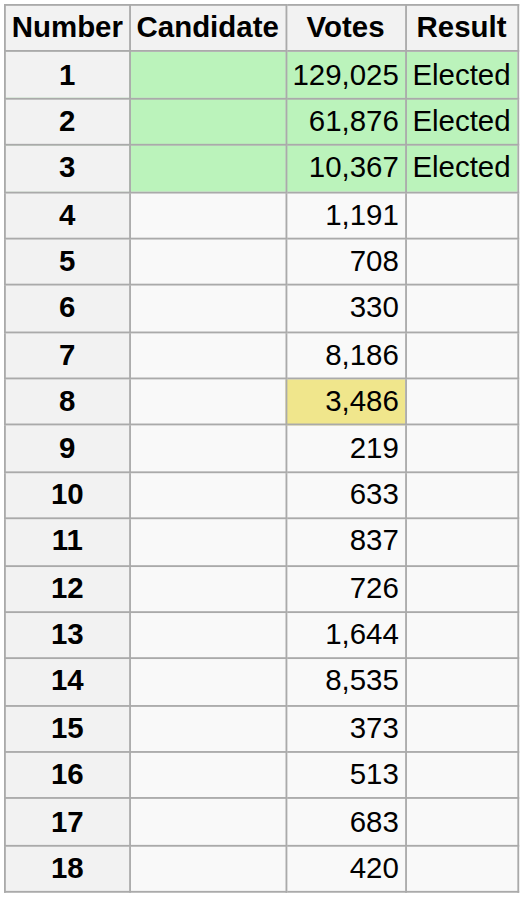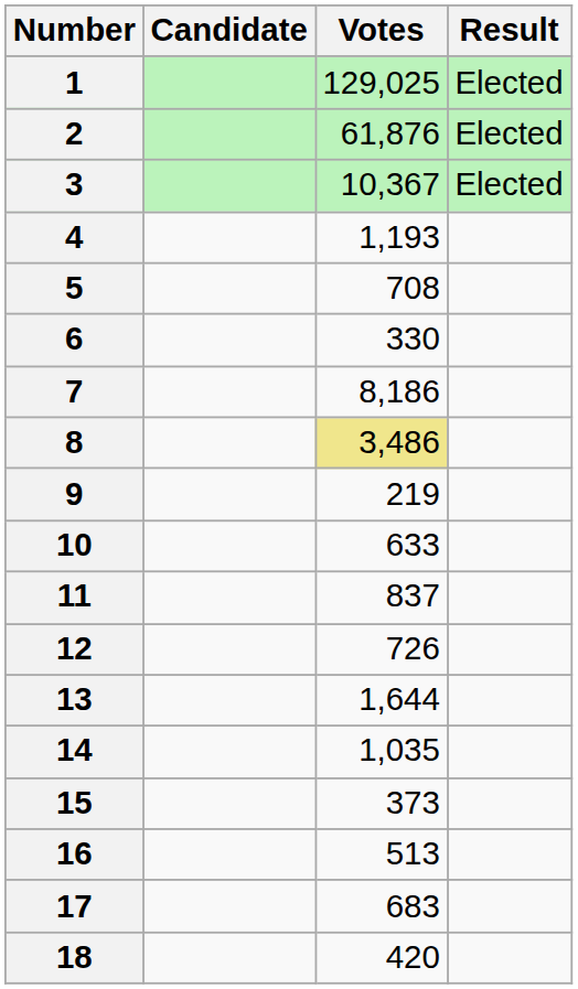4 | Votes: 1,191 -> 1,193
14 | Votes: 8,535 -> 1,035
